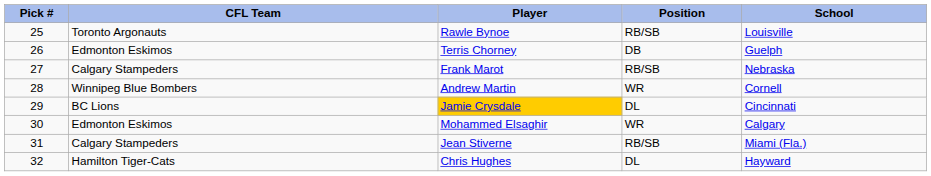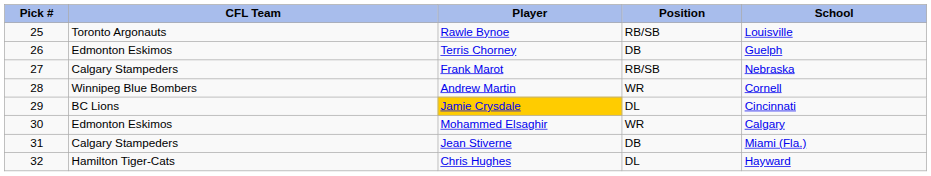Jean Stiverne | Position: RB/SB -> DB
